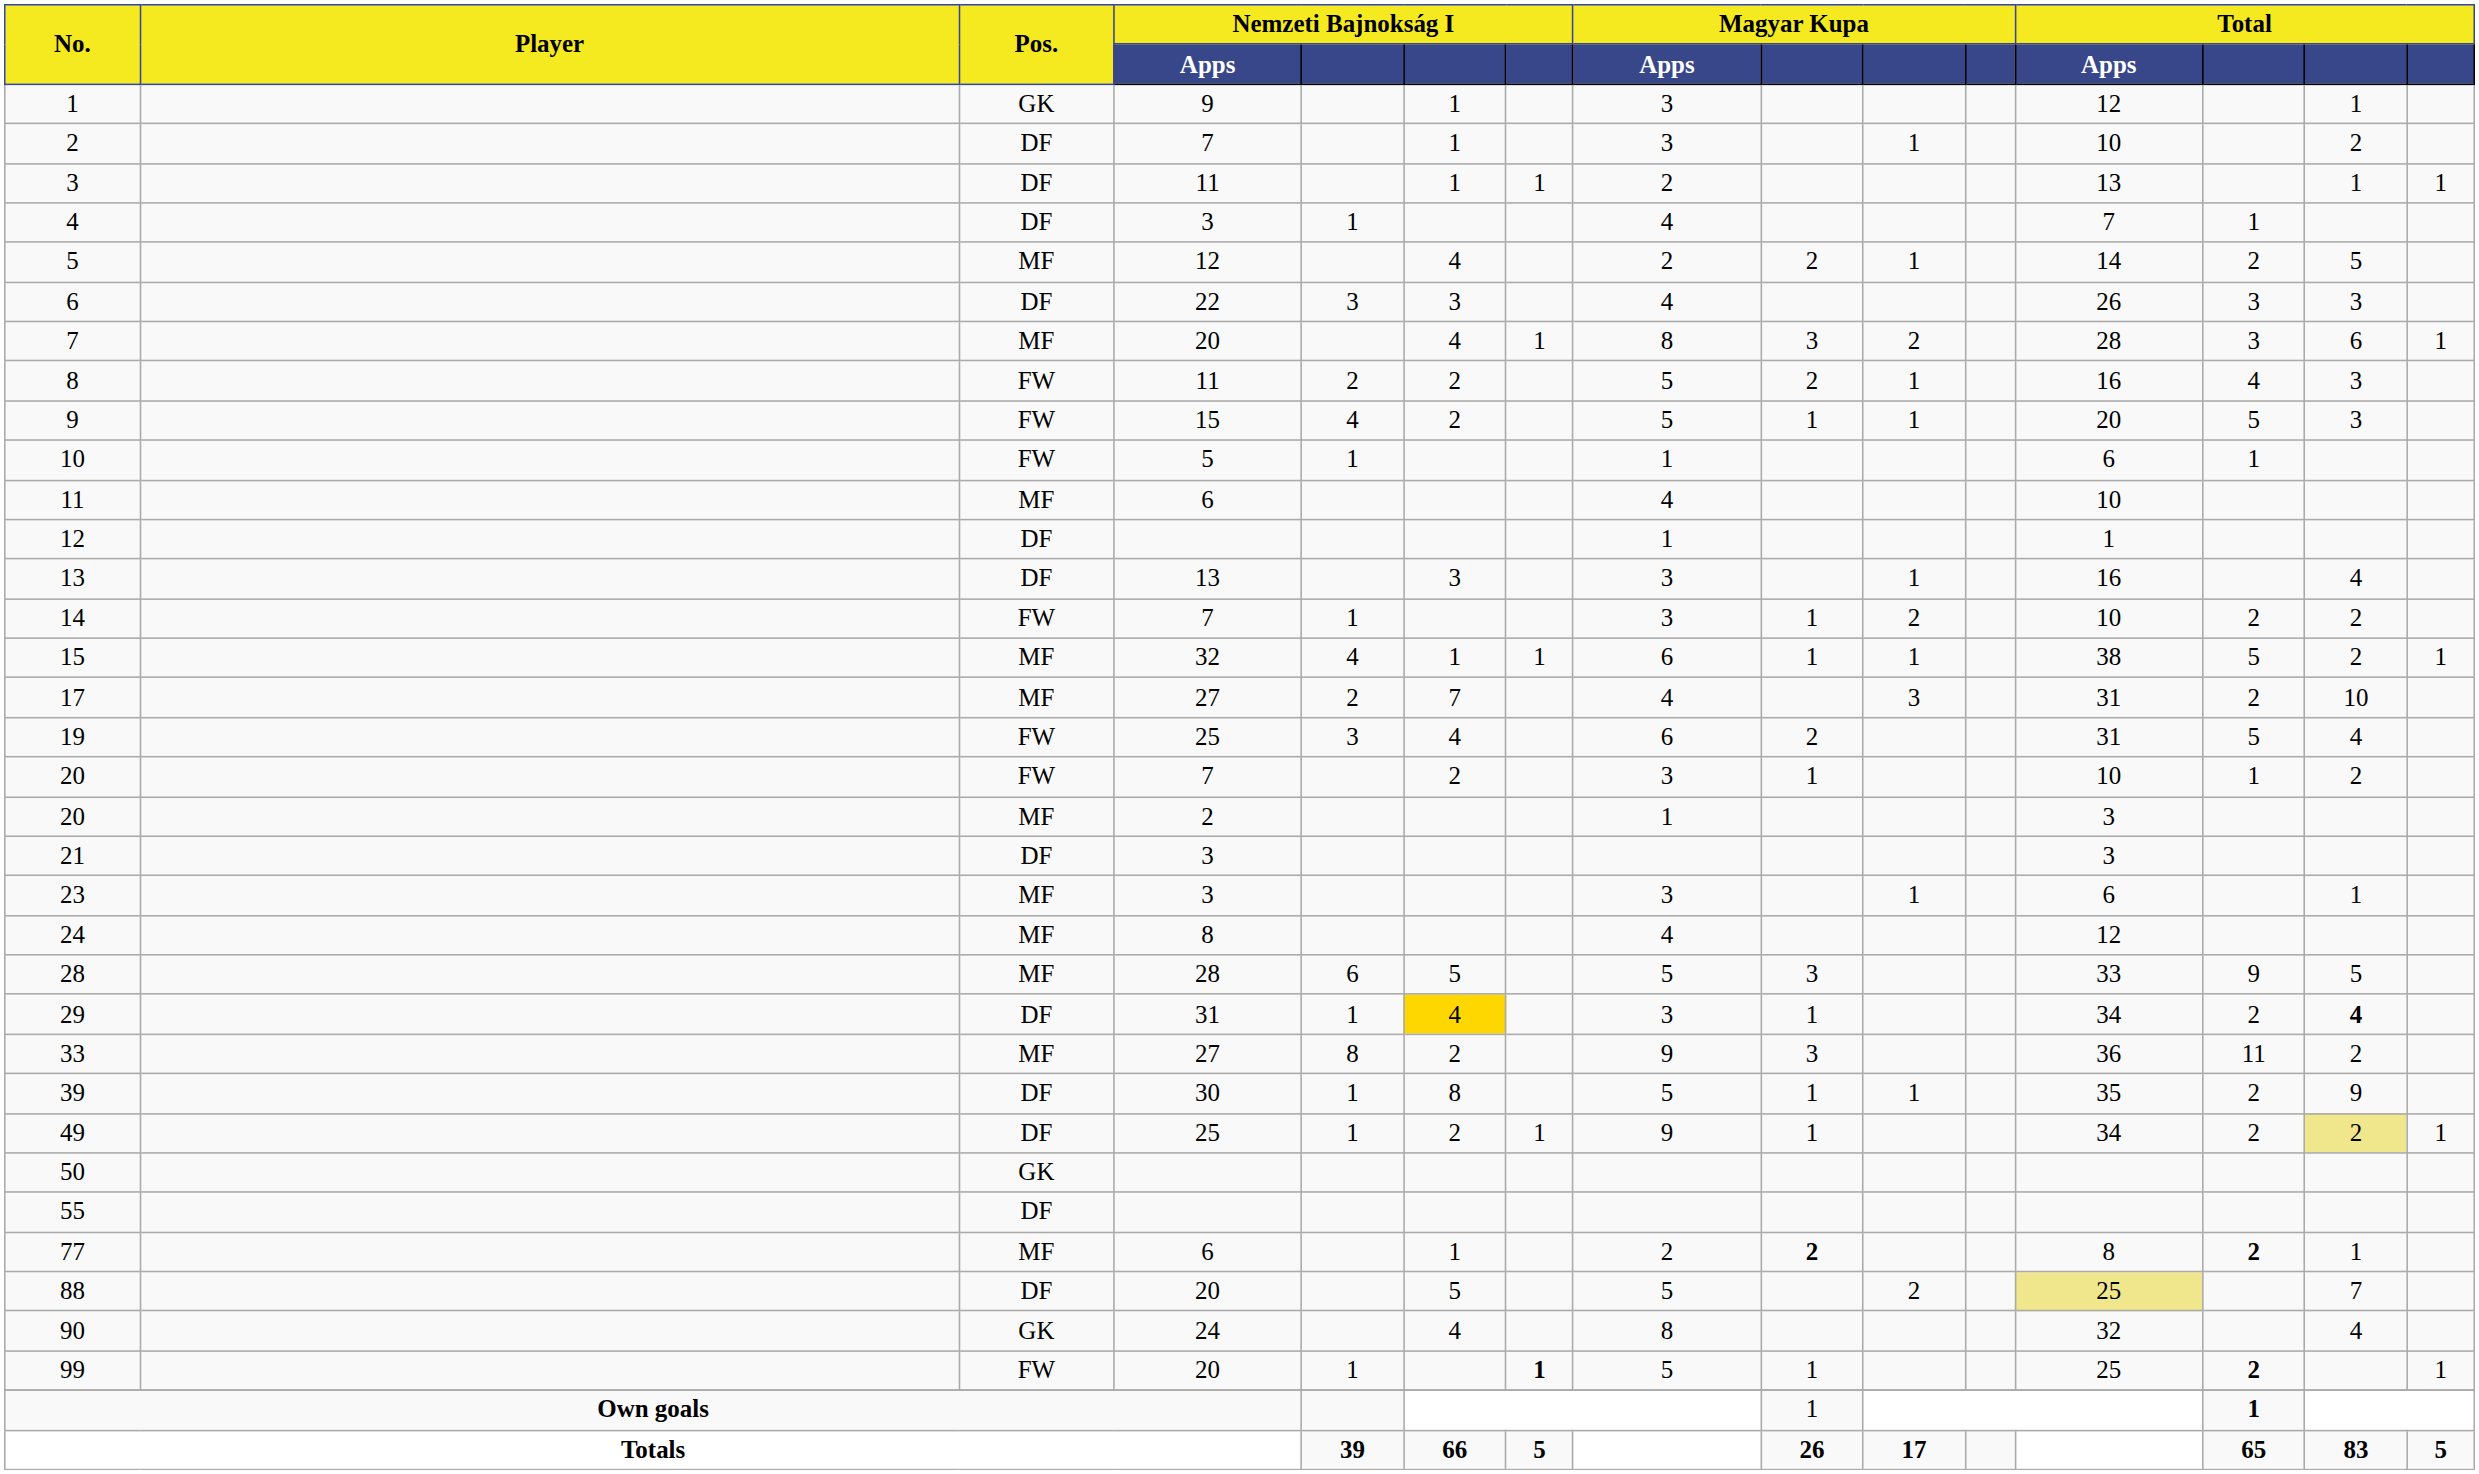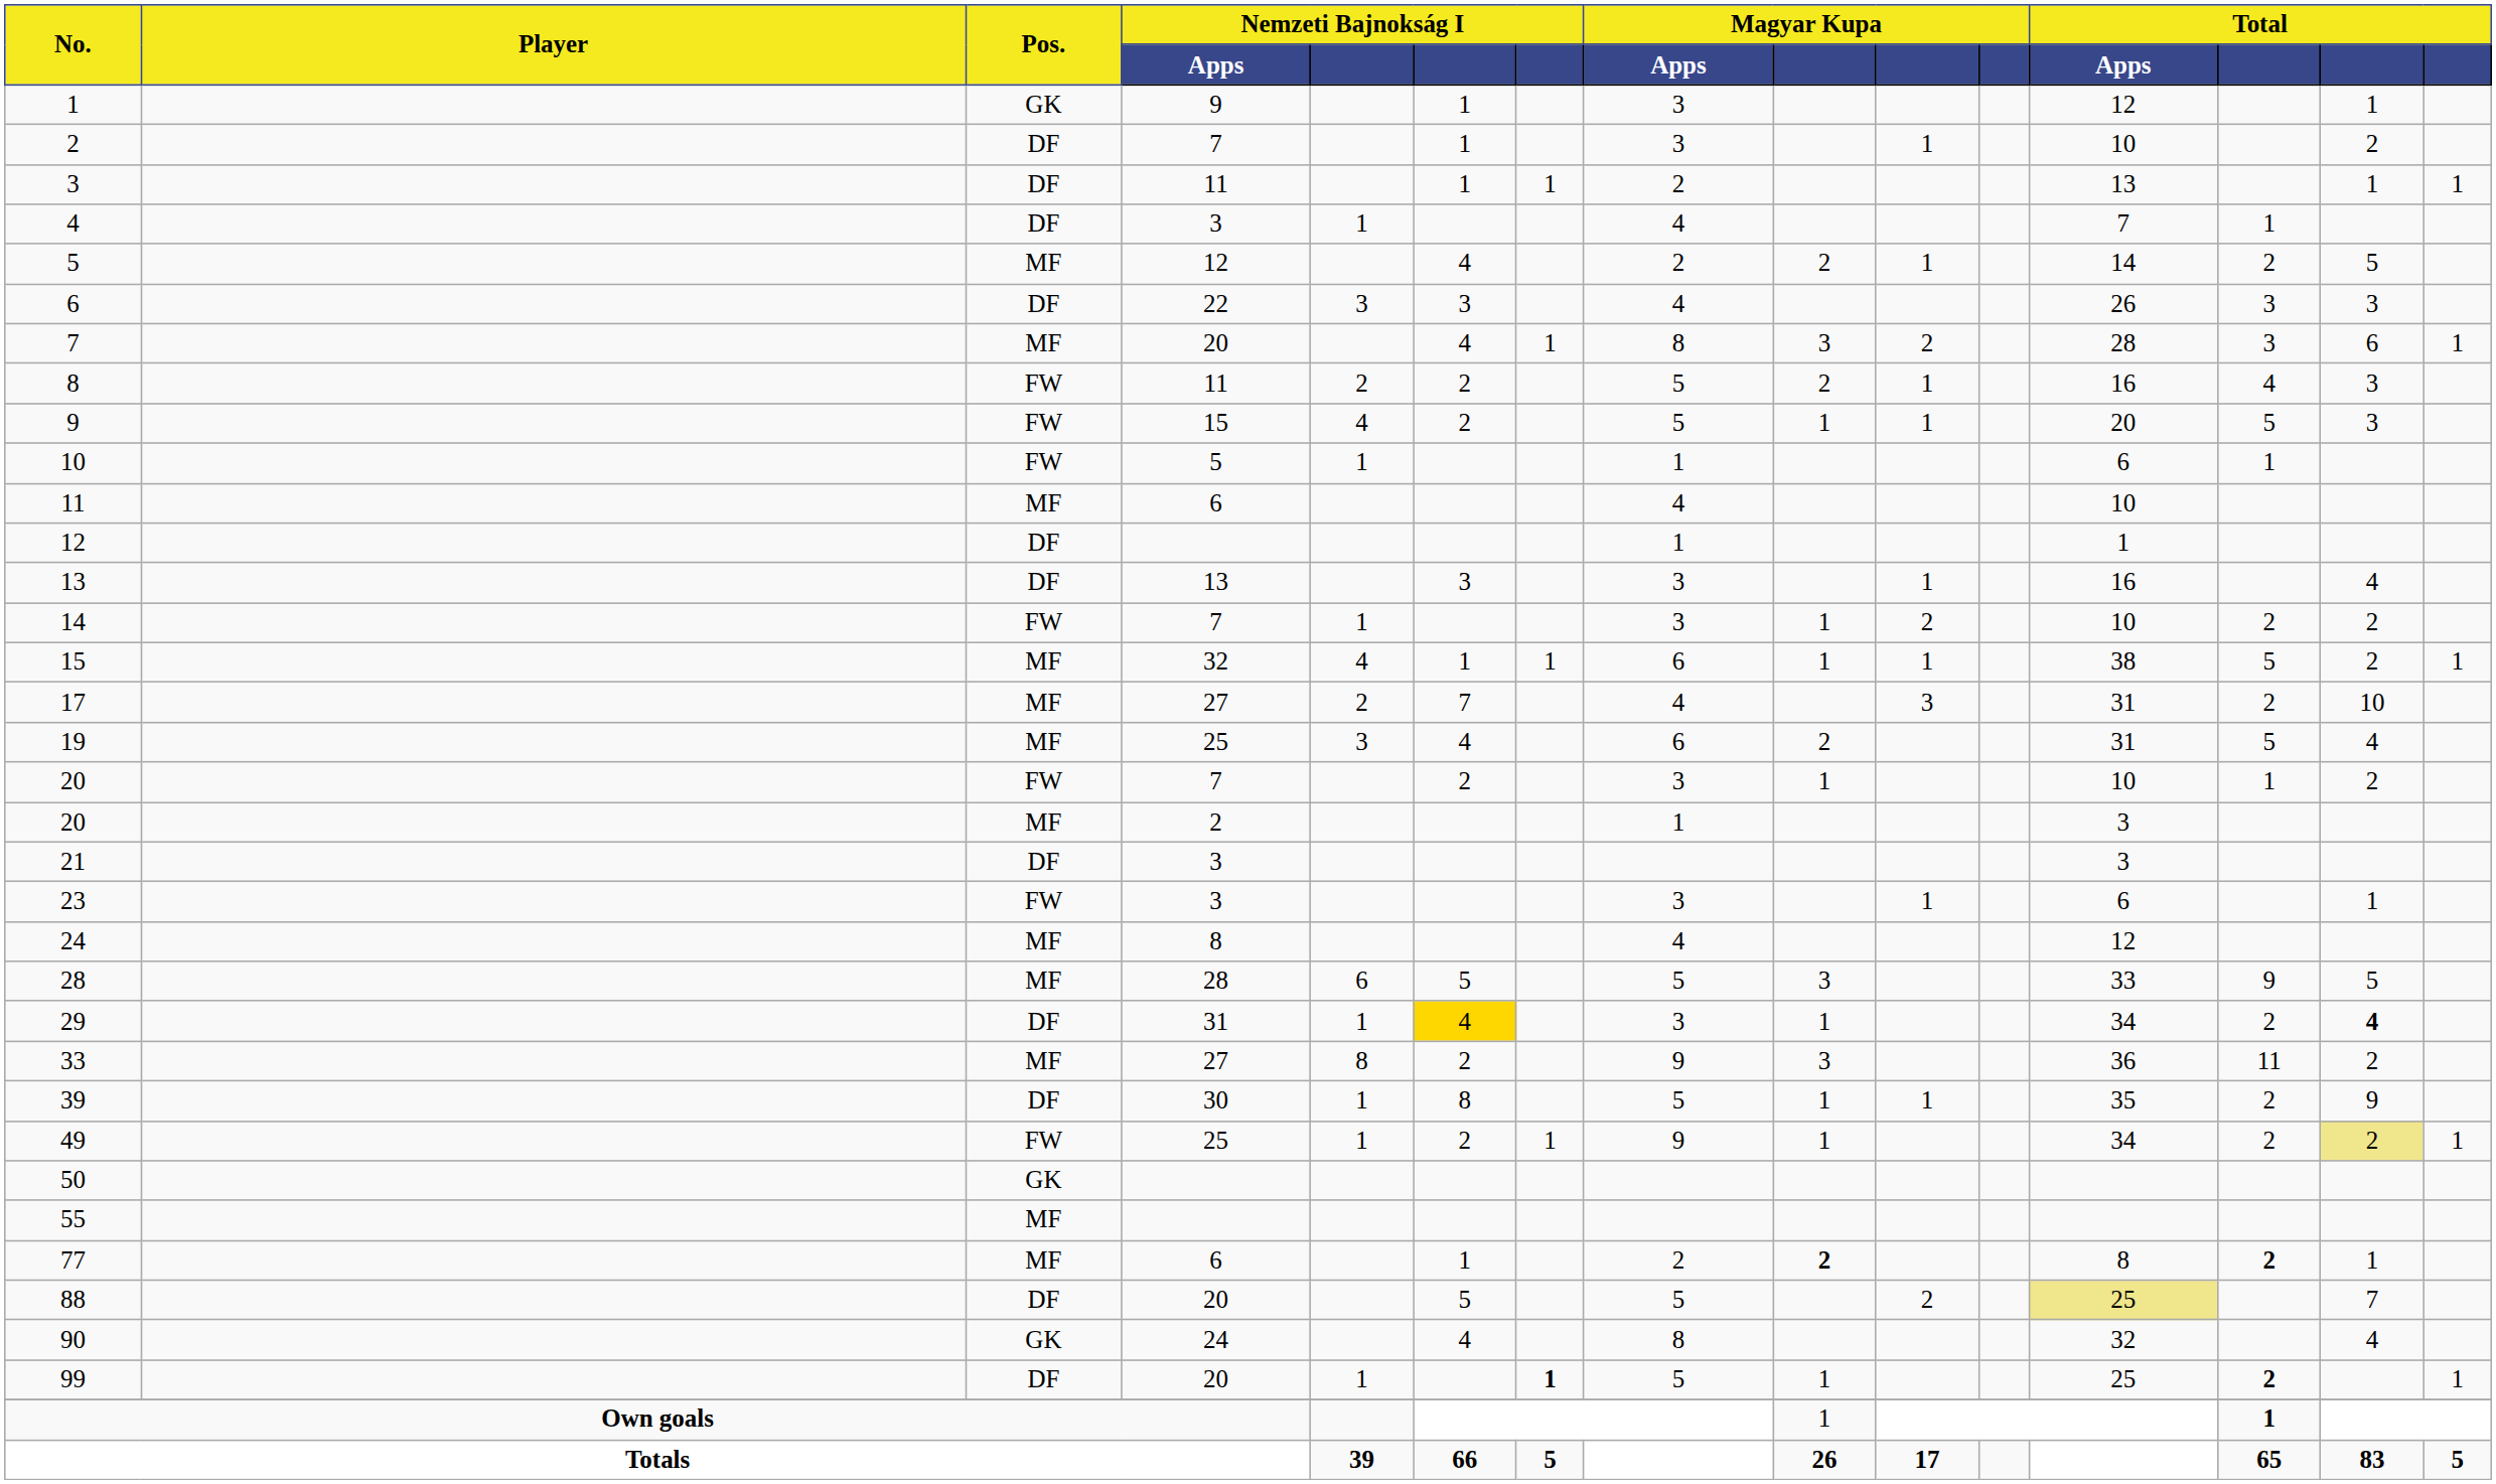19 | Pos.: FW -> MF
23 | Pos.: MF -> FW
49 | Pos.: DF -> FW
55 | Pos.: DF -> MF
99 | Pos.: FW -> DF
